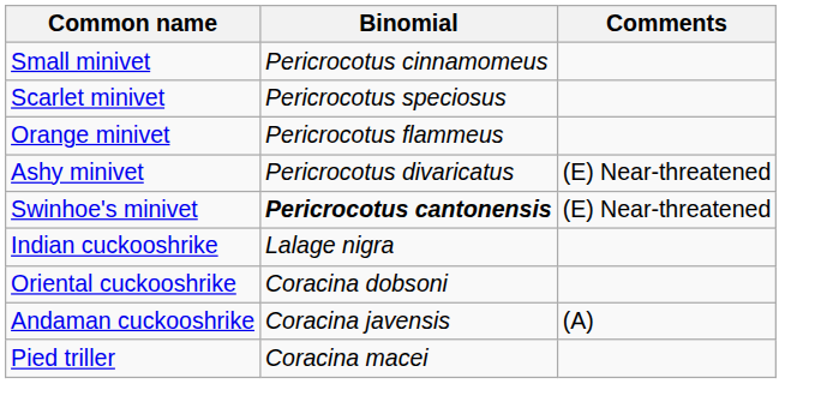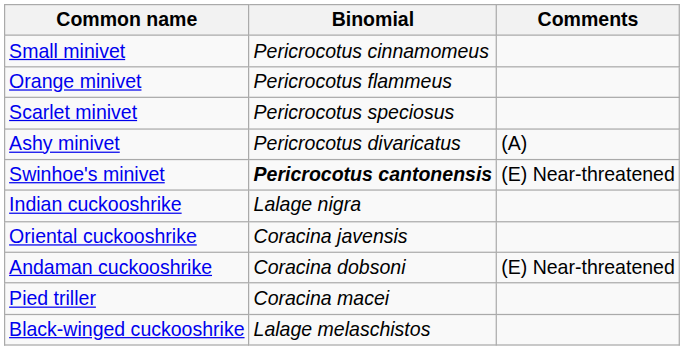rows swapped: Orange minivet <-> Scarlet minivet
Ashy minivet | Comments: (E) Near-threatened -> (A)
Oriental cuckooshrike | Binomial: Coracina dobsoni -> Coracina javensis
Andaman cuckooshrike | Binomial: Coracina javensis -> Coracina dobsoni
Andaman cuckooshrike | Comments: (A) -> (E) Near-threatened
+ row: Black-winged cuckooshrike | Lalage melaschistos
